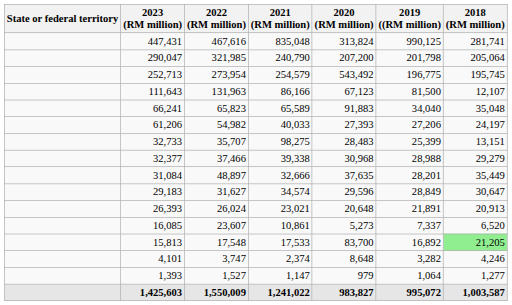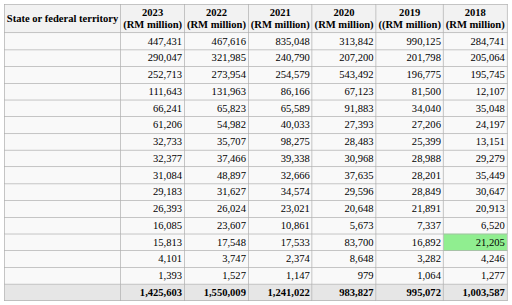447,431 | 2020 (RM million): 313,824 -> 313,842
447,431 | 2018 (RM million): 281,741 -> 284,741
16,085 | 2020 (RM million): 5,273 -> 5,673
